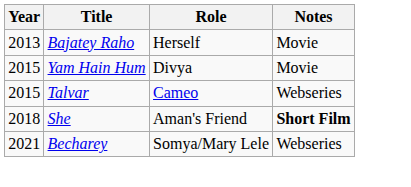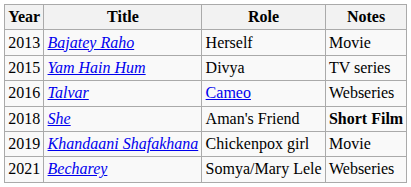Yam Hain Hum | Notes: Movie -> TV series
Talvar | Year: 2015 -> 2016
+ row: 2019 | Khandaani Shafakhana | Chickenpox girl | Movie
